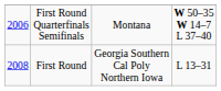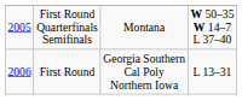First Round Quarterfinals Semifinals | column 1: 2006 -> 2005
First Round | column 1: 2008 -> 2006
